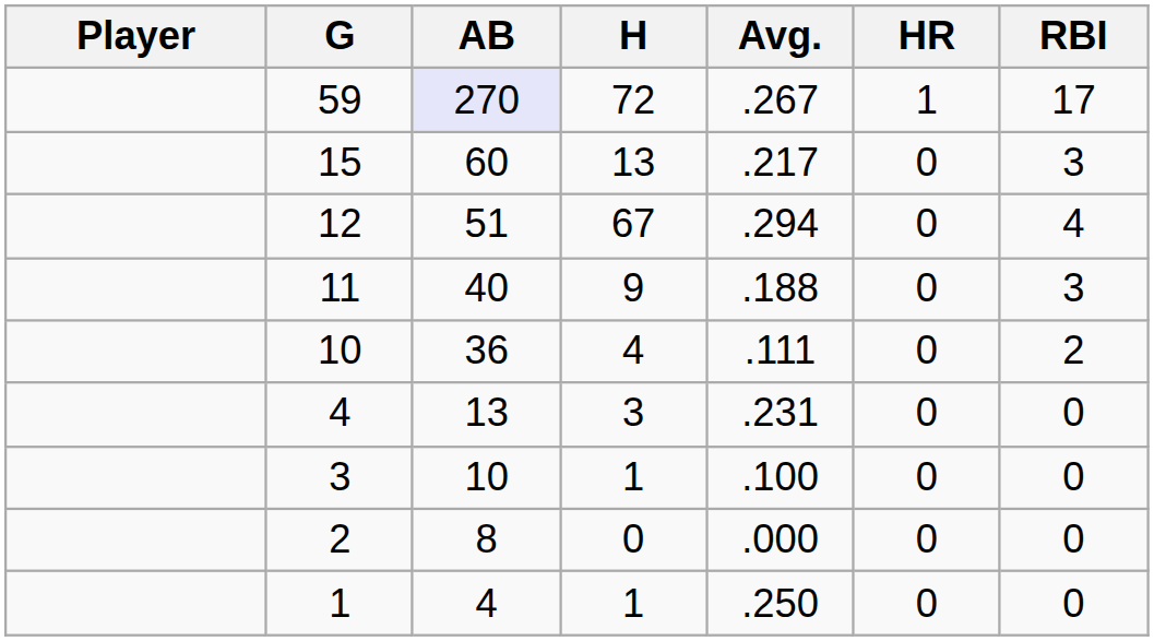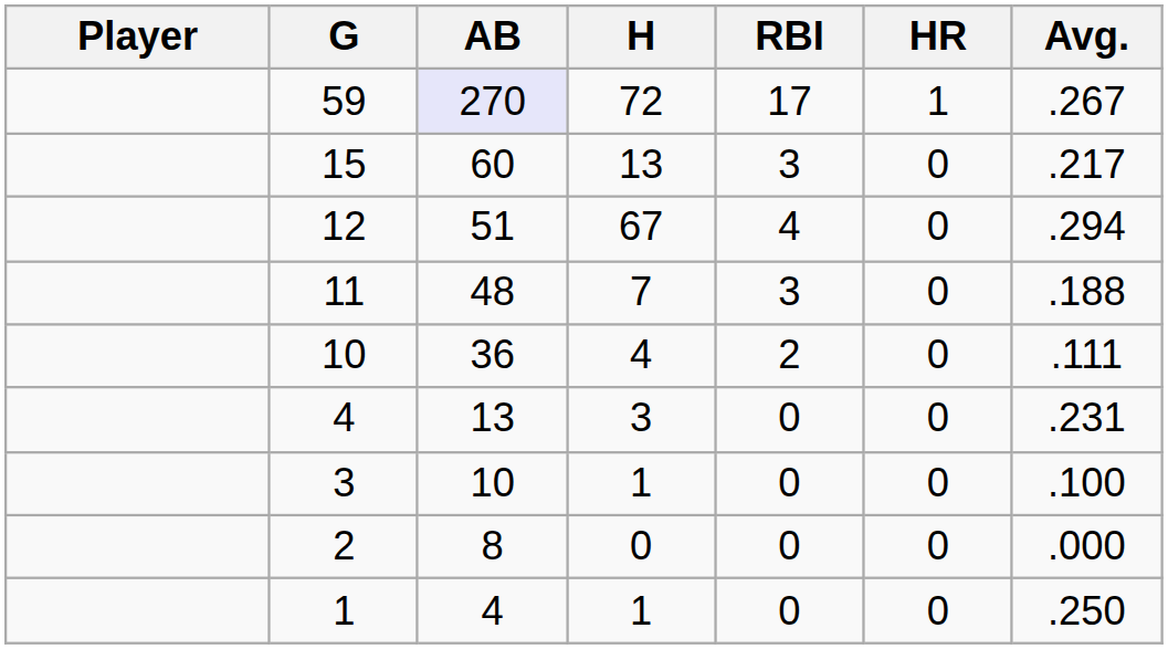columns swapped: Avg. <-> RBI
11 | AB: 40 -> 48
11 | H: 9 -> 7
